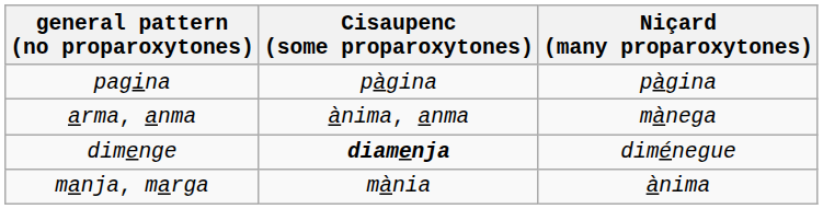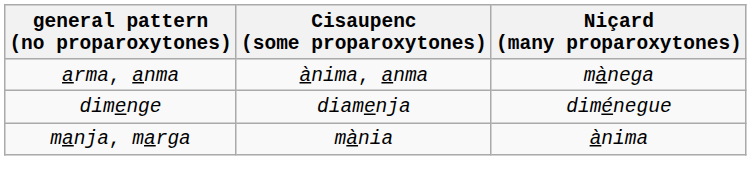- row: pagina | pàgina | pàgina
dimenge | Cisaupenc (some proparoxytones): bold -> normal
